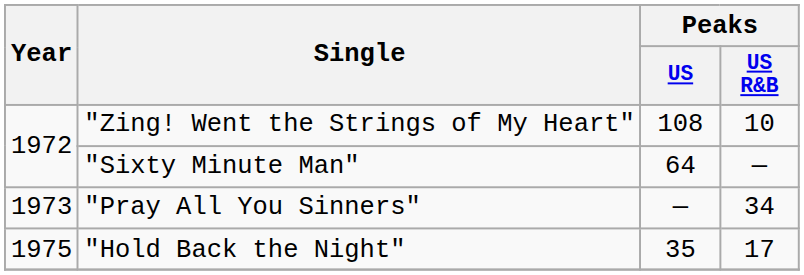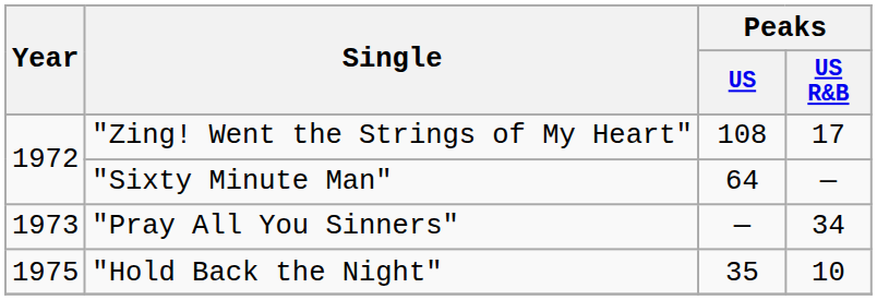"Zing! Went the Strings of My Heart" | Peaks / US R&B: 10 -> 17
"Hold Back the Night" | Peaks / US R&B: 17 -> 10
